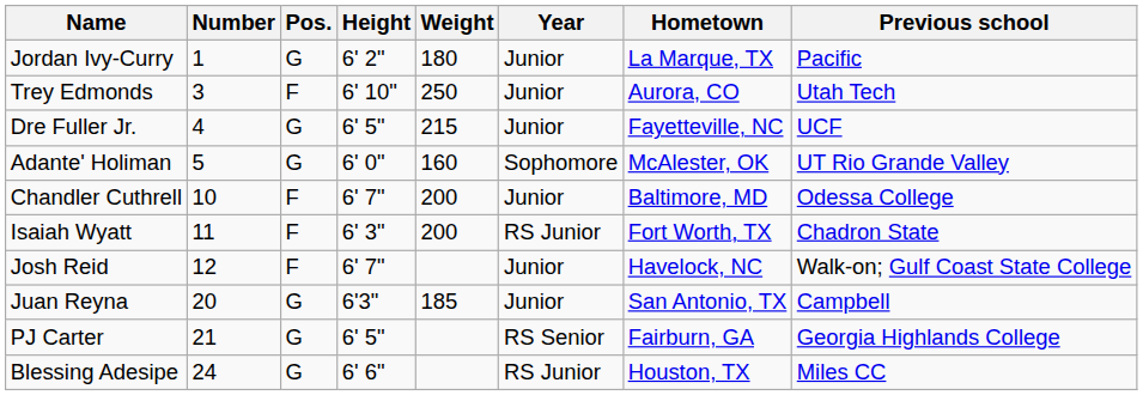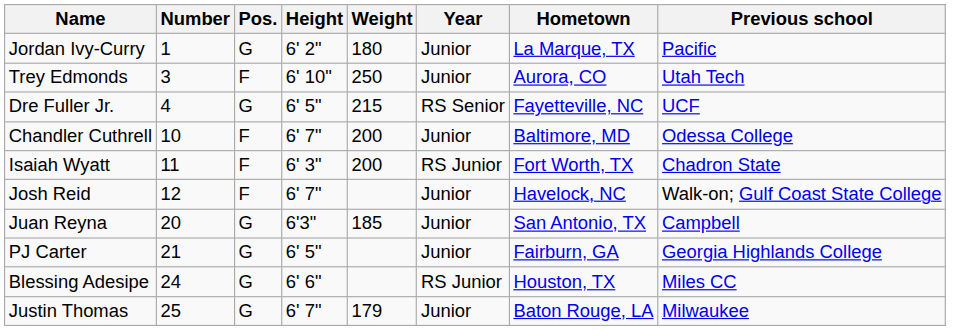Dre Fuller Jr. | Year: Junior -> RS Senior
- row: Adante' Holiman | 5 | G | 6' 0" | 160 | Sophomore | McAlester, OK | UT Rio Grande Valley
PJ Carter | Year: RS Senior -> Junior
+ row: Justin Thomas | 25 | G | 6' 7" | 179 | Junior | Baton Rouge, LA | Milwaukee
